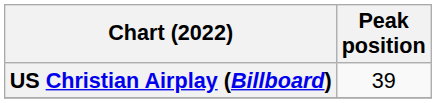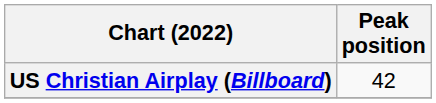US Christian Airplay (Billboard) | Peak position: 39 -> 42
